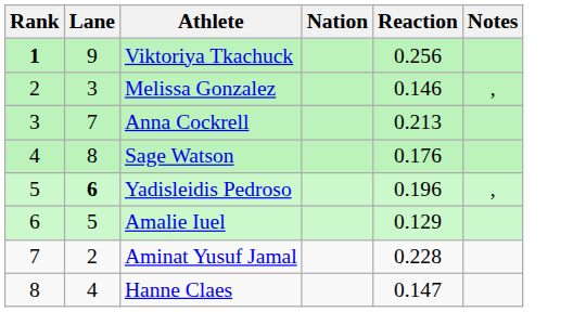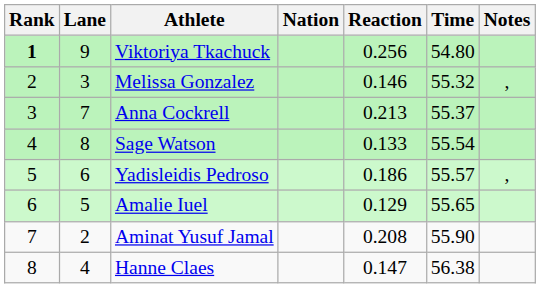+ column: Time | 54.80 | 55.32 | 55.37 | 55.54 | 55.57 | 55.65 | 55.90 | 56.38
Sage Watson | Reaction: 0.176 -> 0.133
Yadisleidis Pedroso | Lane: bold -> normal
Yadisleidis Pedroso | Reaction: 0.196 -> 0.186
Aminat Yusuf Jamal | Reaction: 0.228 -> 0.208
